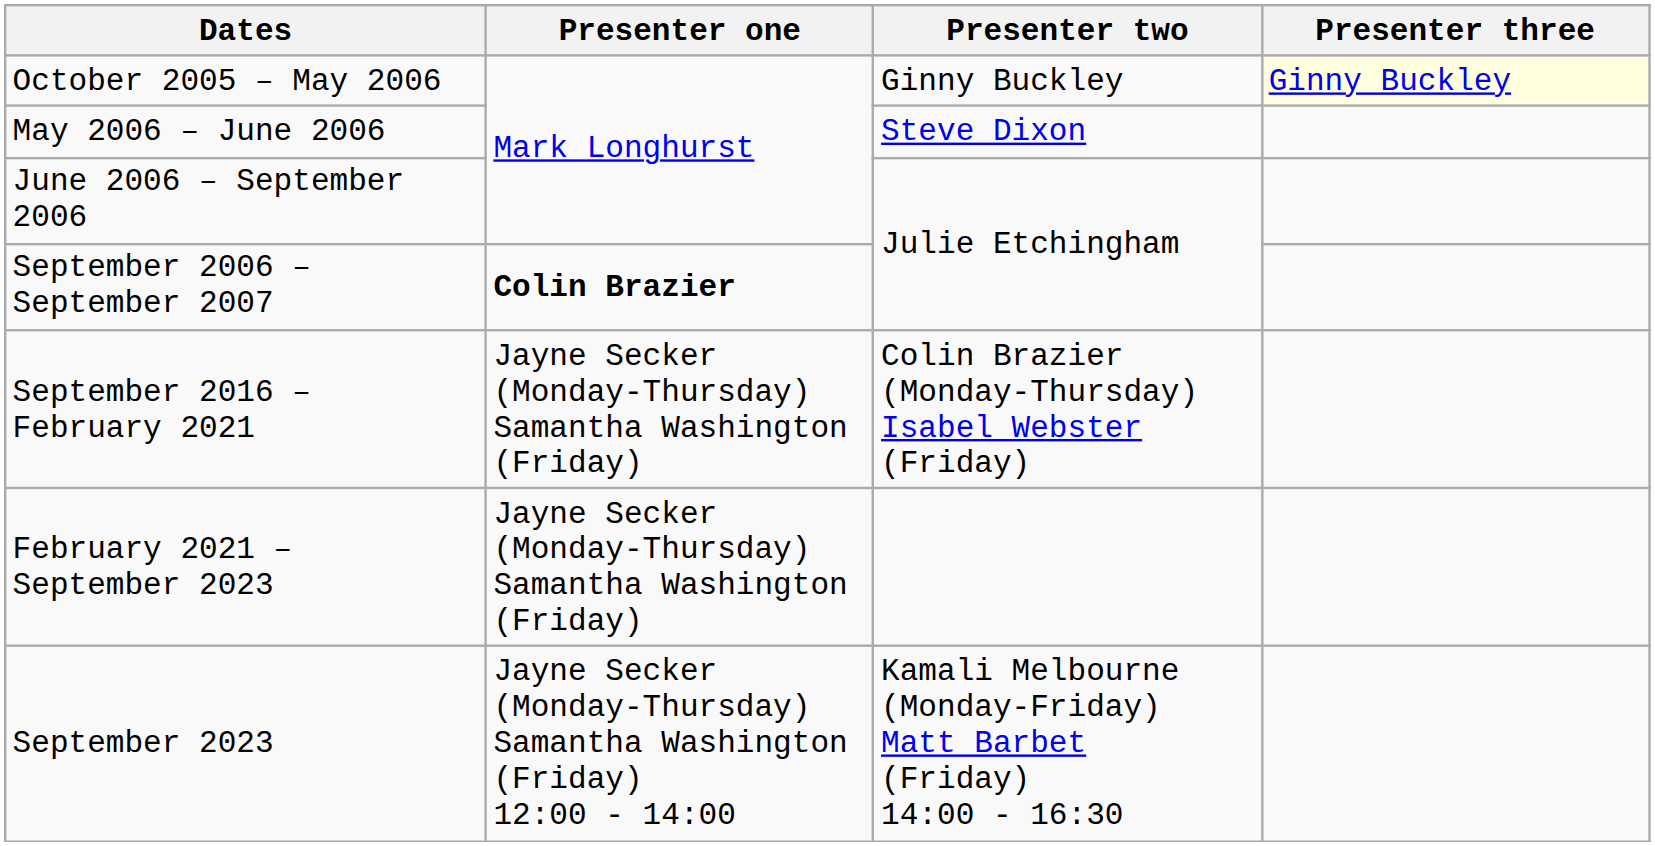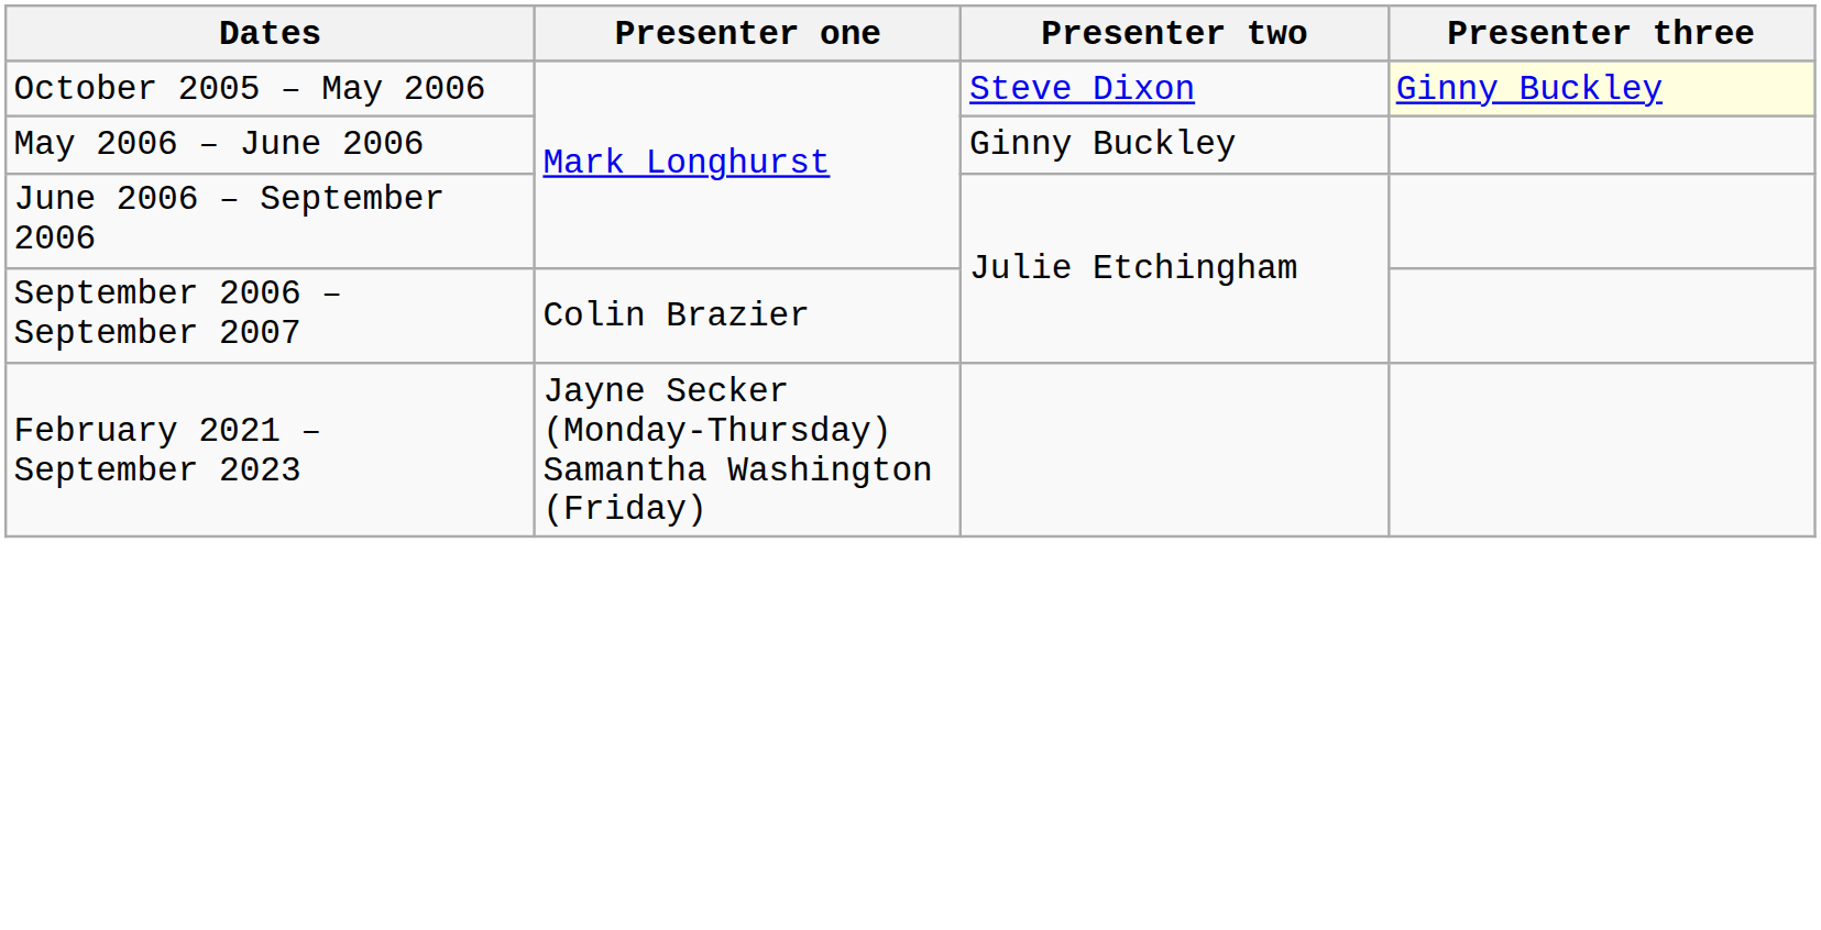October 2005 – May 2006 | Presenter two: Ginny Buckley -> Steve Dixon
May 2006 – June 2006 | Presenter two: Steve Dixon -> Ginny Buckley
September 2006 – September 2007 | Presenter one: bold -> normal
- row: September 2016 – February 2021 | Jayne Secker (Monday-Thursday) Samantha Washington (Friday) | Colin Brazier (Monday-Thursday) Isabel Webster (Friday)
- row: September 2023 | Jayne Secker (Monday-Thursday) Samantha Washington (Friday) 12:00 - 14:00 | Kamali Melbourne (Monday-Friday) Matt Barbet (Friday) 14:00 - 16:30
